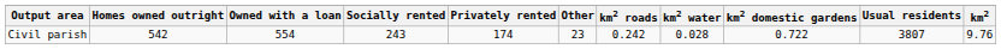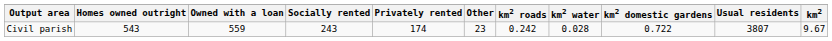Civil parish | Homes owned outright: 542 -> 543
Civil parish | Owned with a loan: 554 -> 559
Civil parish | km2: 9.76 -> 9.67
